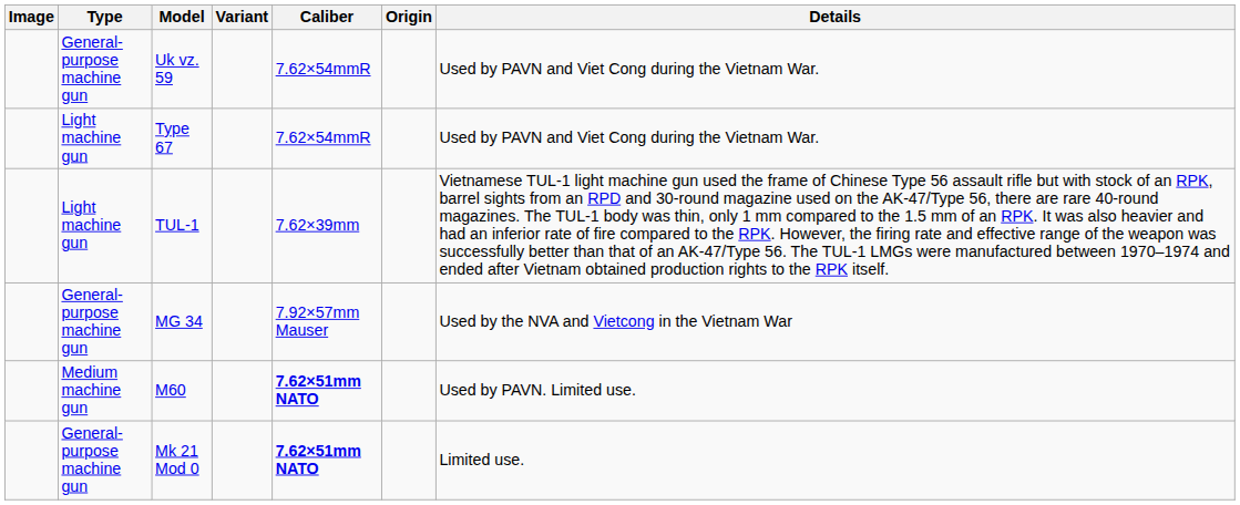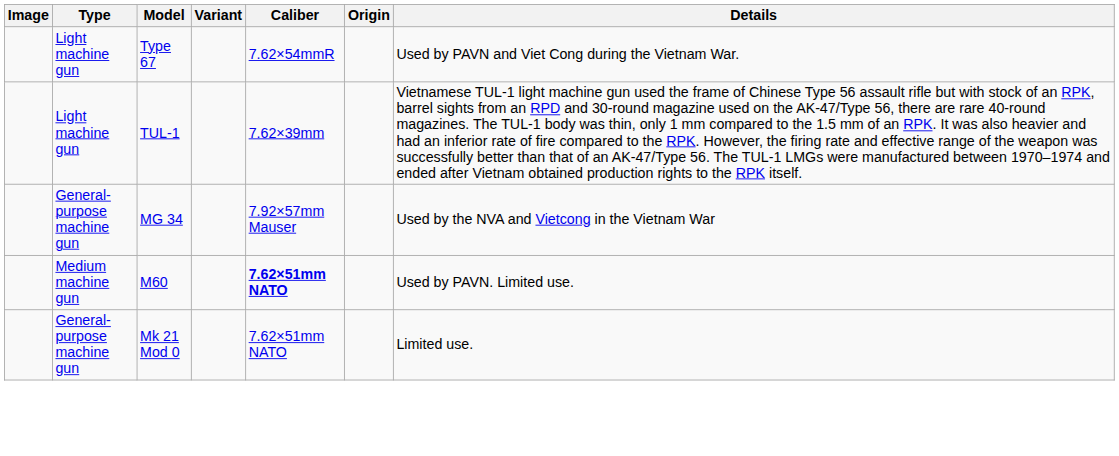- row: General-purpose machine gun | Uk vz. 59 | 7.62×54mmR | Used by PAVN and Viet Cong during the Vietnam War.
Mk 21 Mod 0 | Caliber: bold -> normal
